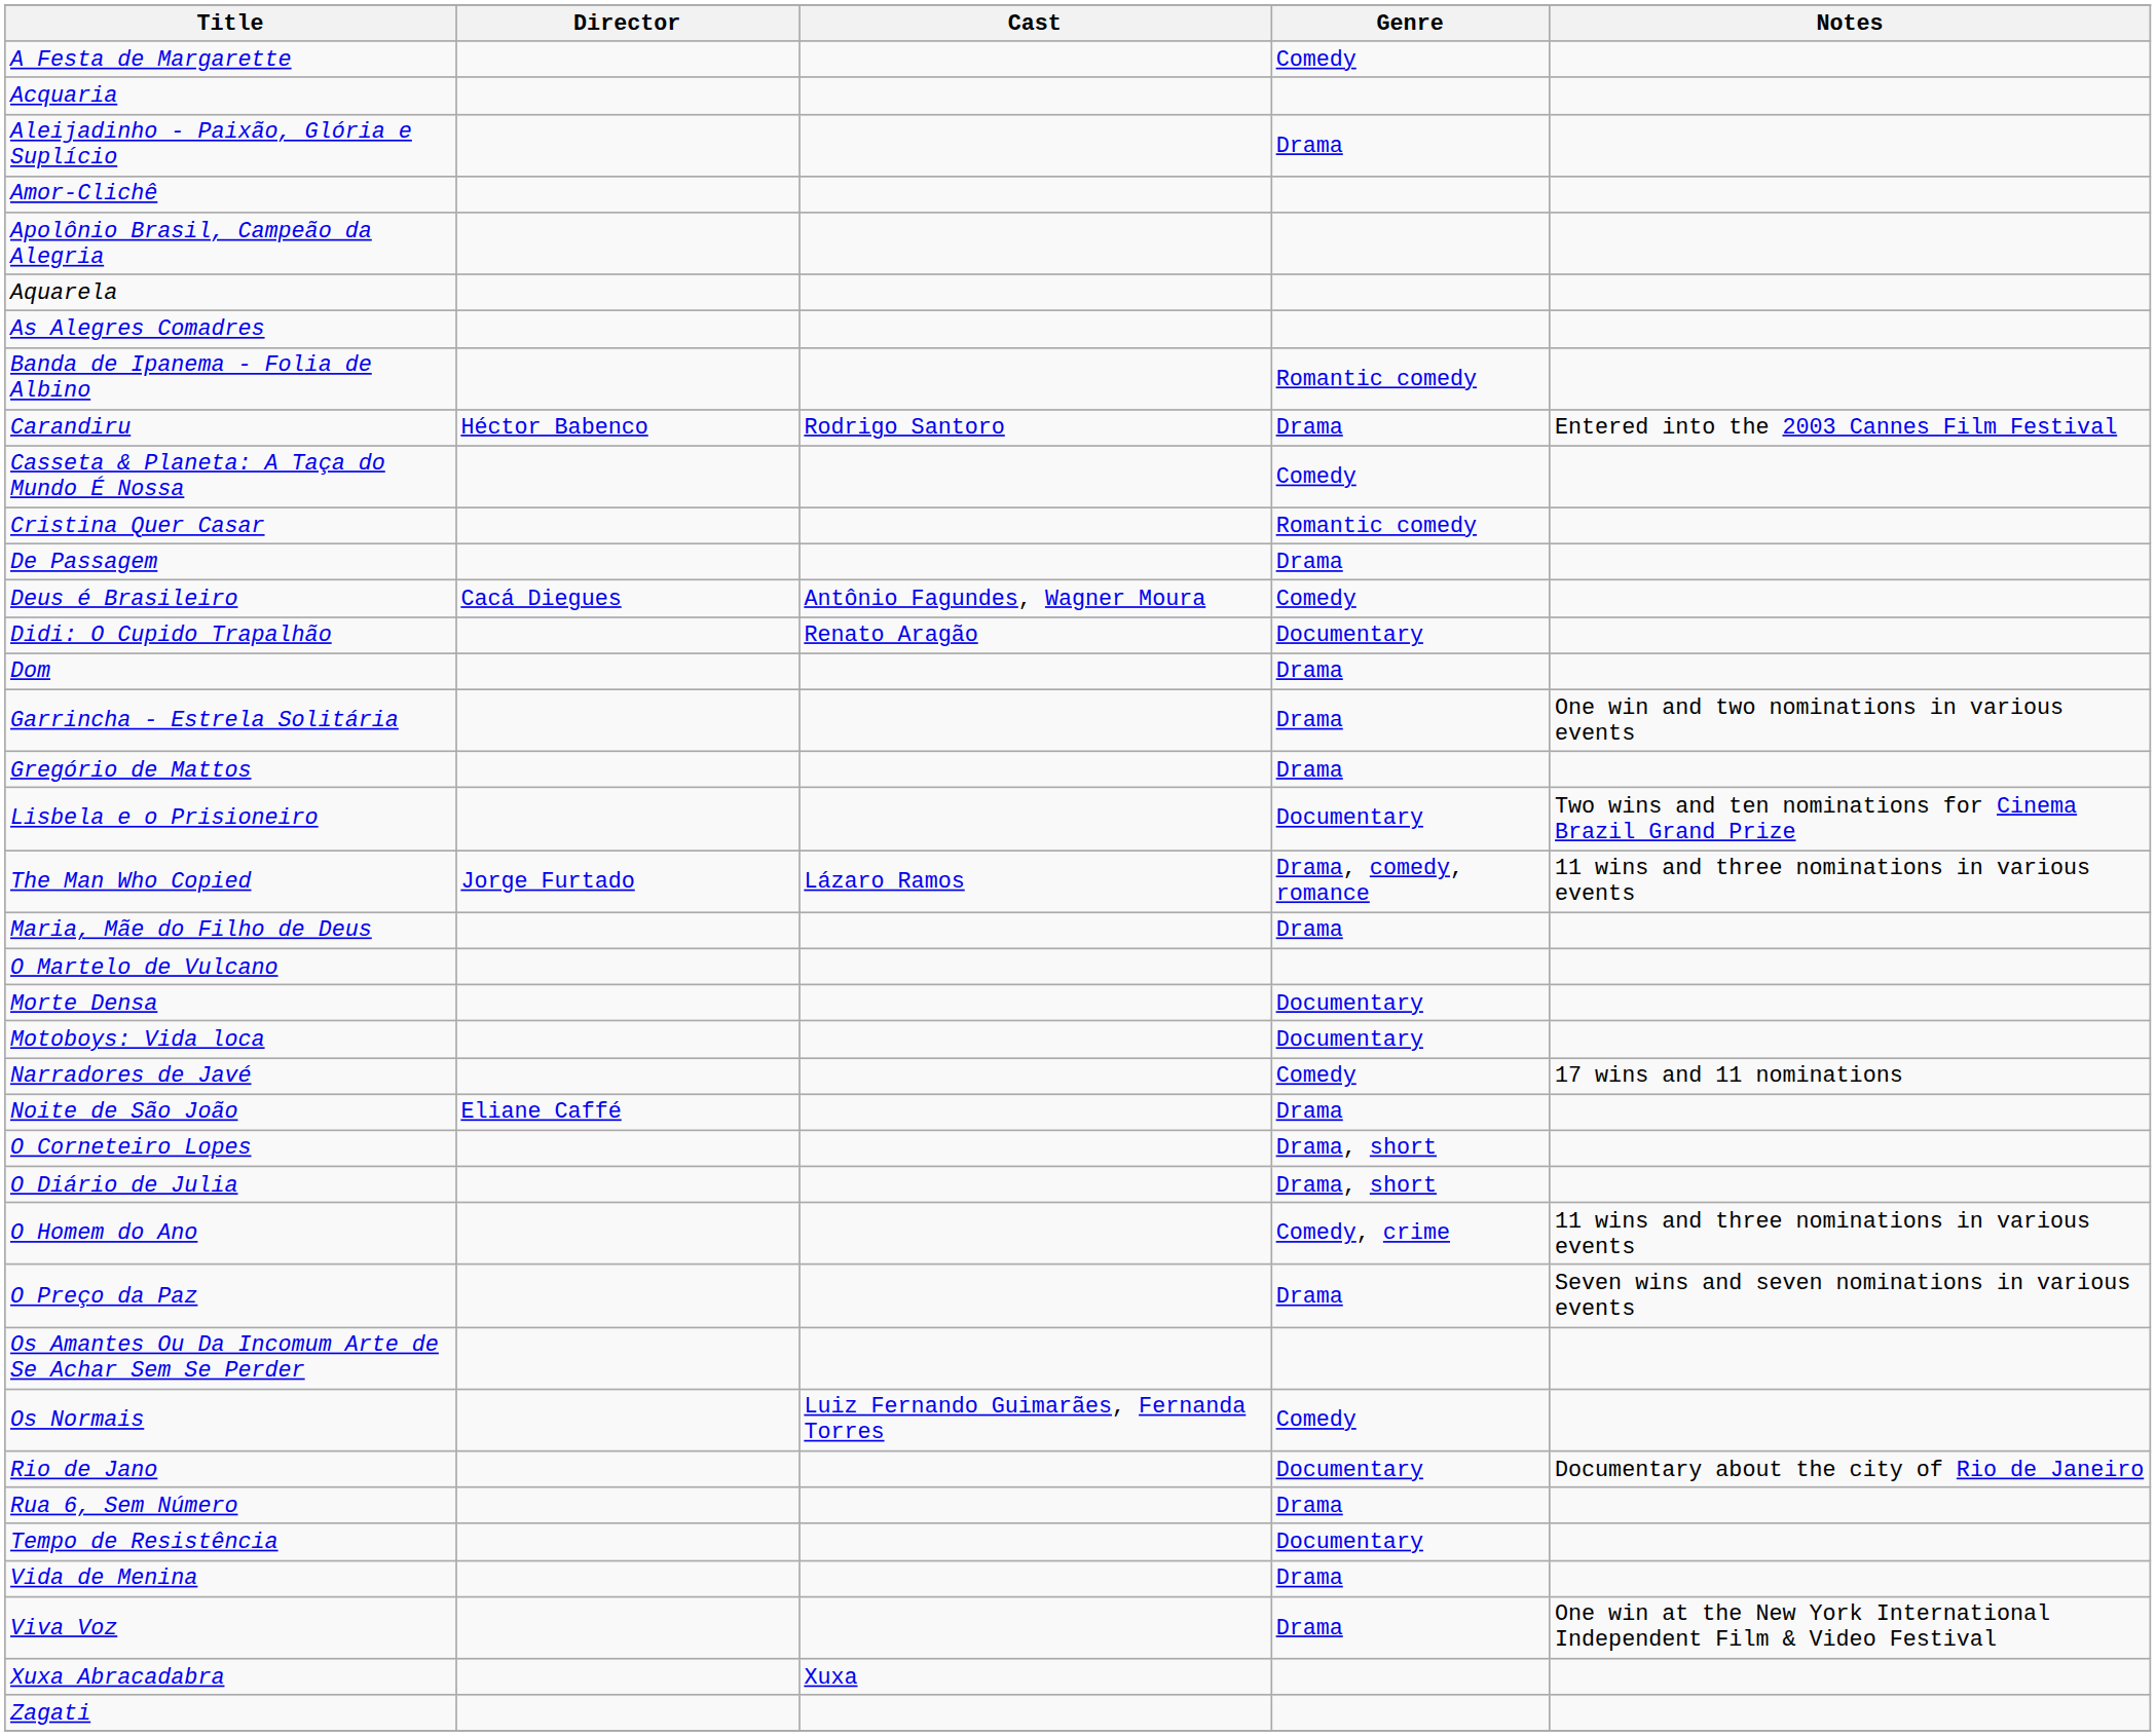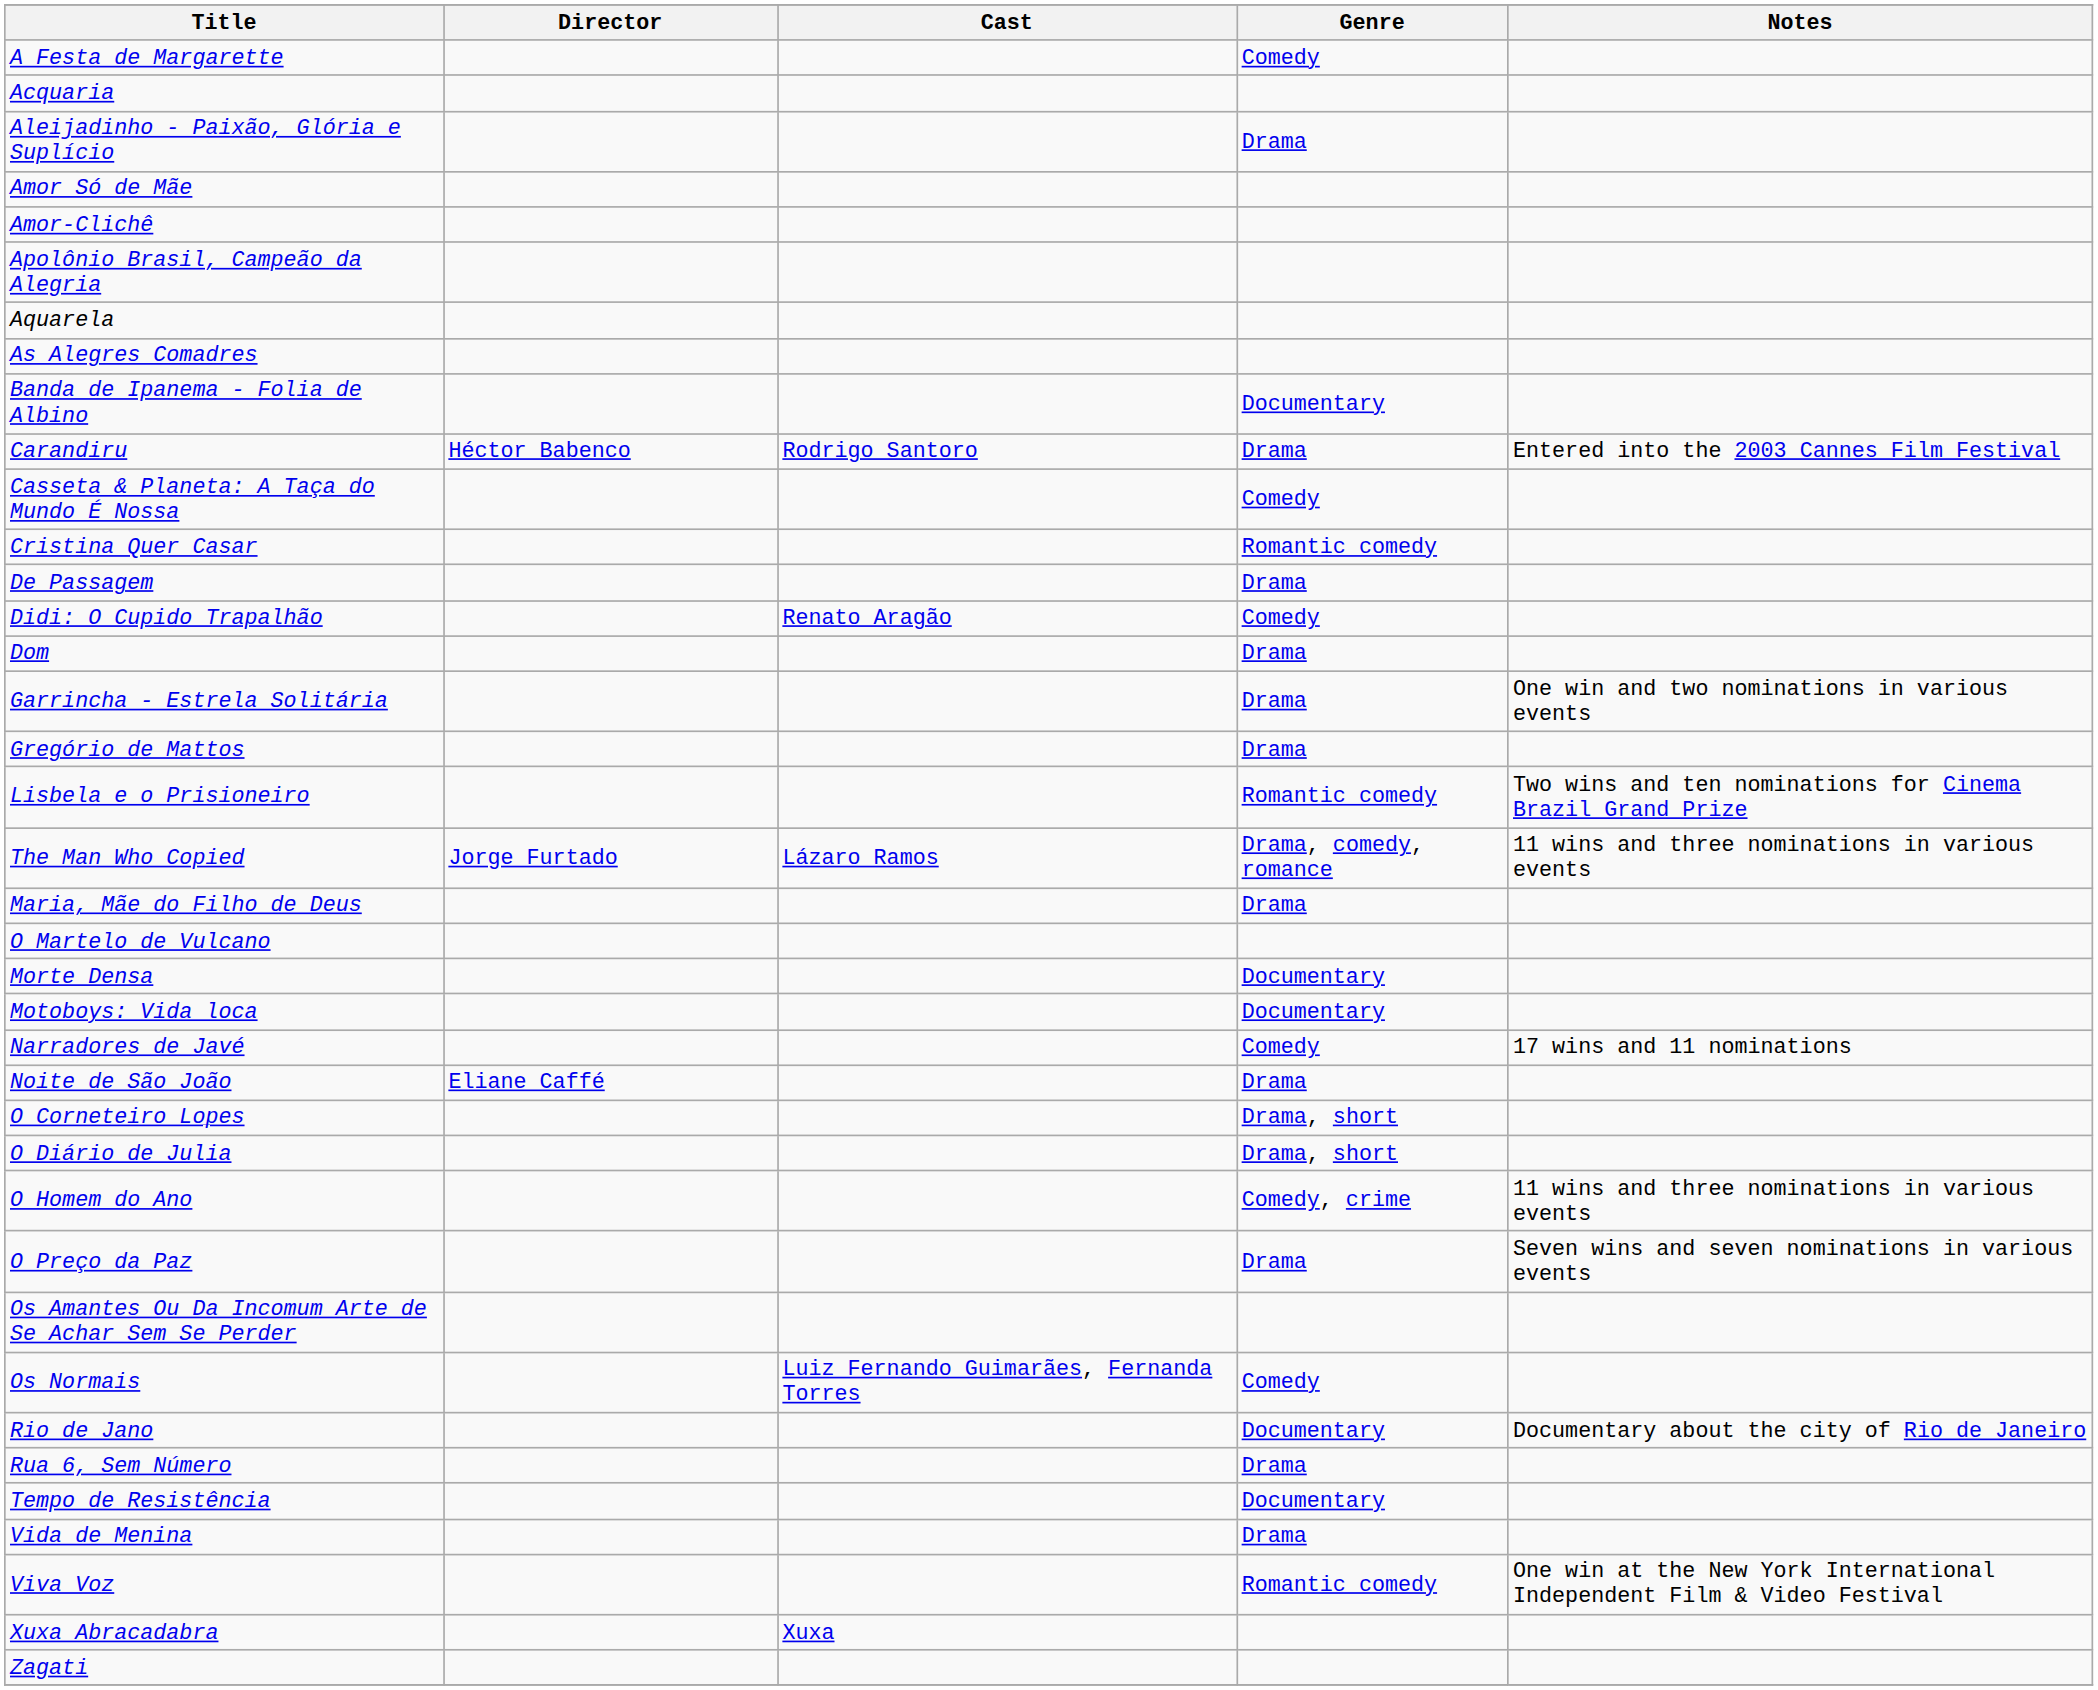+ row: Amor Só de Mãe
Banda de Ipanema - Folia de Albino | Genre: Romantic comedy -> Documentary
- row: Deus é Brasileiro | Cacá Diegues | Antônio Fagundes, Wagner Moura | Comedy
Didi: O Cupido Trapalhão | Genre: Documentary -> Comedy
Lisbela e o Prisioneiro | Genre: Documentary -> Romantic comedy
Viva Voz | Genre: Drama -> Romantic comedy
